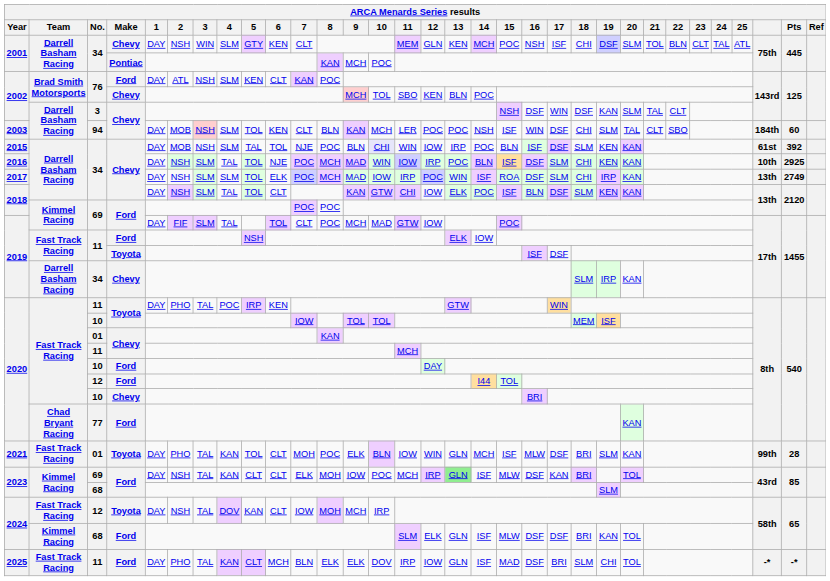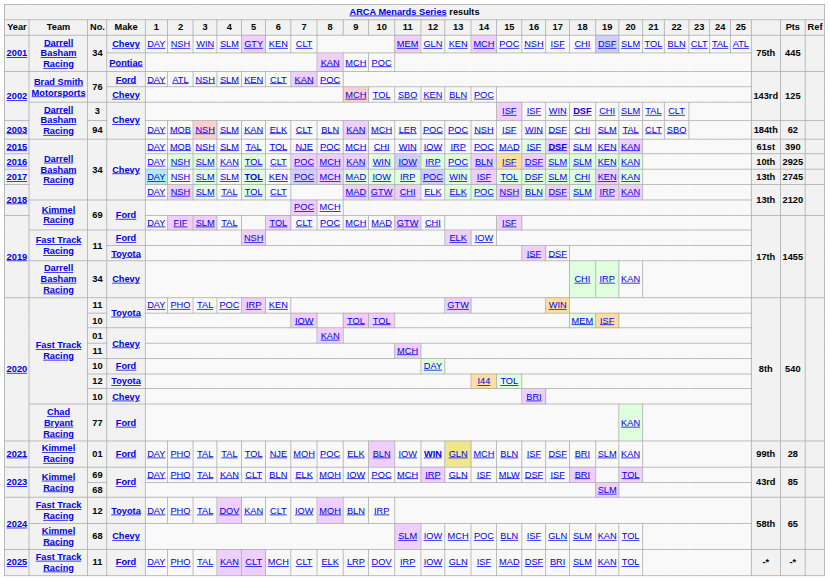2002 / 3 | 15: NSH -> ISF
2002 / 3 | 16: DSF -> ISF
2002 / 3 | 18: normal -> bold
2002 / 3 | 19: KAN -> CHI
2003 | 5: TOL -> KAN
2003 | 6: KEN -> ELK
2003 | Pts: 60 -> 62
2015 | 9: BLN -> MCH
2015 | 10: lavender background -> no background
2015 | 15: BLN -> MAD
2015 | 17: normal -> bold
2015 | Pts: 392 -> 390
2016 | 4: TAL -> KAN
2016 | 6: NJE -> CLT
2016 | 9: MAD -> KAN
2016 | 18: CHI -> SLM
2017 | 1: no background -> paleturquoise background
2017 | 5: normal -> bold
2017 | 6: ELK -> KEN
2017 | 15: ROA -> TOL
2017 | 19: IRP -> KEN
2017 | Pts: 2749 -> 2745
2018 / 34 | 9: KAN -> MAD
2018 / 34 | 12: IOW -> ELK
2018 / 34 | 15: ISF -> NSH
2018 / 34 | 19: KEN -> IRP
2018 / 69 | 8: POC -> MCH
2019 / 69 | 12: IOW -> CHI
2019 / 69 | 15: POC -> ISF
2019 / 34 | 18: SLM -> CHI
2020 / 12 | Make: Ford -> Toyota
2021 | Team: Fast Track Racing -> Kimmel Racing
2021 | Make: Toyota -> Ford
2021 | 4: KAN -> TAL
2021 | 6: CLT -> NJE
2021 | 12: normal -> bold
2021 | 13: no background -> khaki background
2021 | 15: ISF -> BLN
2021 | 16: MLW -> ISF
2023 / 69 | 2: NSH -> PHO
2023 / 69 | 6: CLT -> BLN
2023 / 69 | 13: lightgreen background -> no background
2023 / 69 | 17: KAN -> ISF
2024 / 12 | 2: NSH -> PHO
2024 / 12 | 9: MCH -> BLN
2024 / 68 | Make: Ford -> Chevy
2024 / 68 | 12: ELK -> IOW
2024 / 68 | 13: GLN -> MCH
2024 / 68 | 14: ISF -> POC
2024 / 68 | 15: MLW -> BLN
2024 / 68 | 16: DSF -> ISF
2024 / 68 | 17: DSF -> GLN
2024 / 68 | 18: BRI -> SLM
2025 | 7: BLN -> CLT
2025 | 9: ELK -> LRP
2025 | 19: CHI -> KAN
